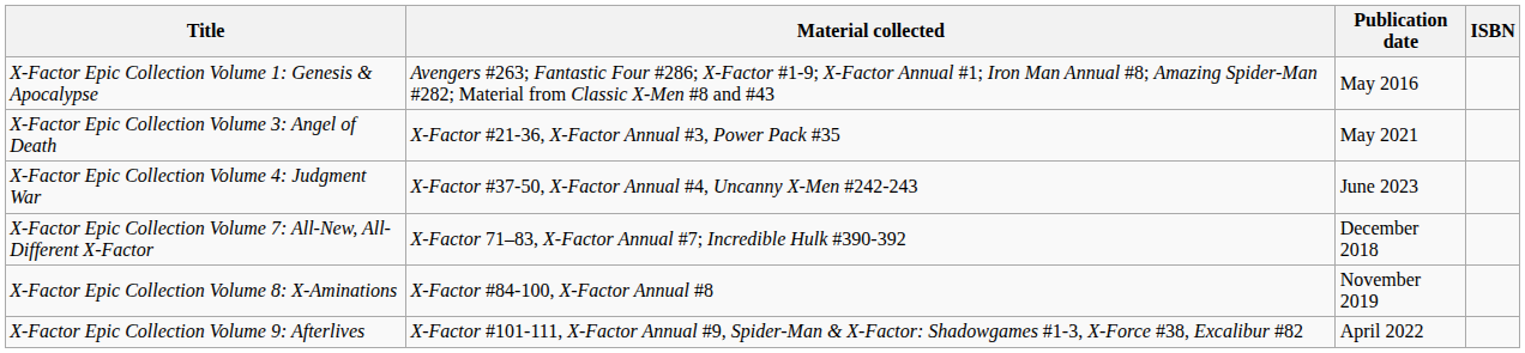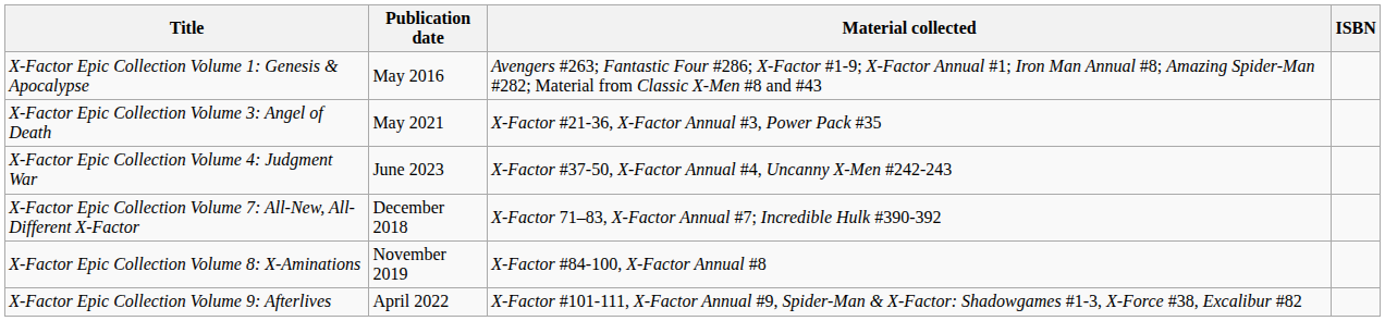columns swapped: Material collected <-> Publication date
